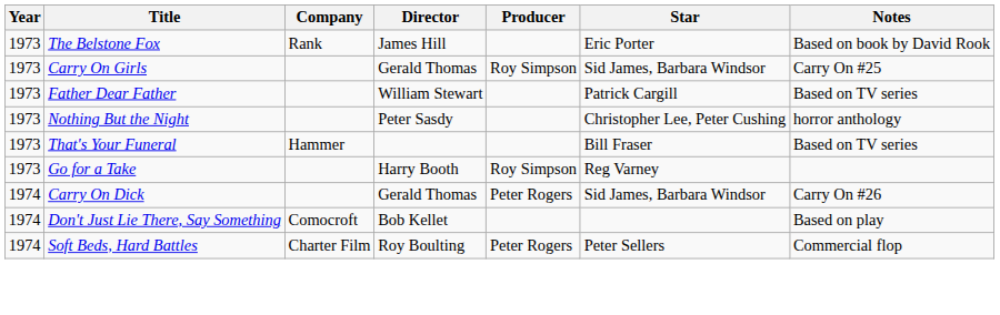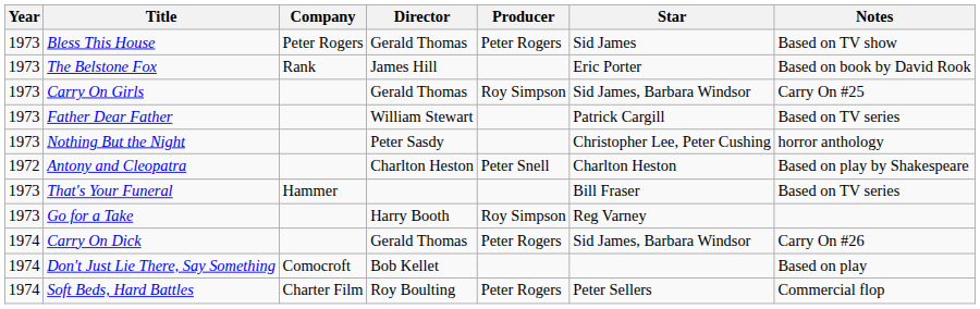+ row: 1973 | Bless This House | Peter Rogers | Gerald Thomas | Peter Rogers | Sid James | Based on TV show
+ row: 1972 | Antony and Cleopatra | Charlton Heston | Peter Snell | Charlton Heston | Based on play by Shakespeare
